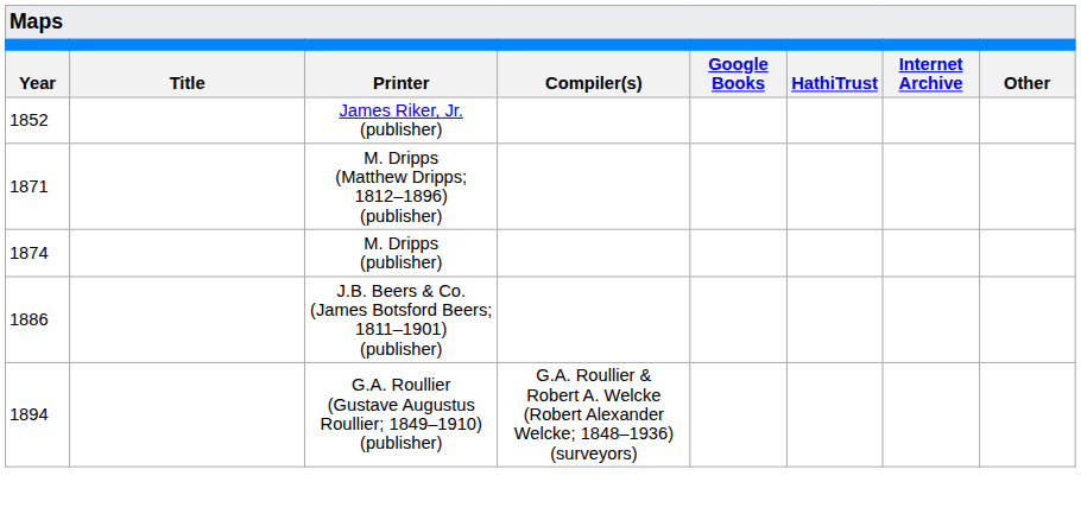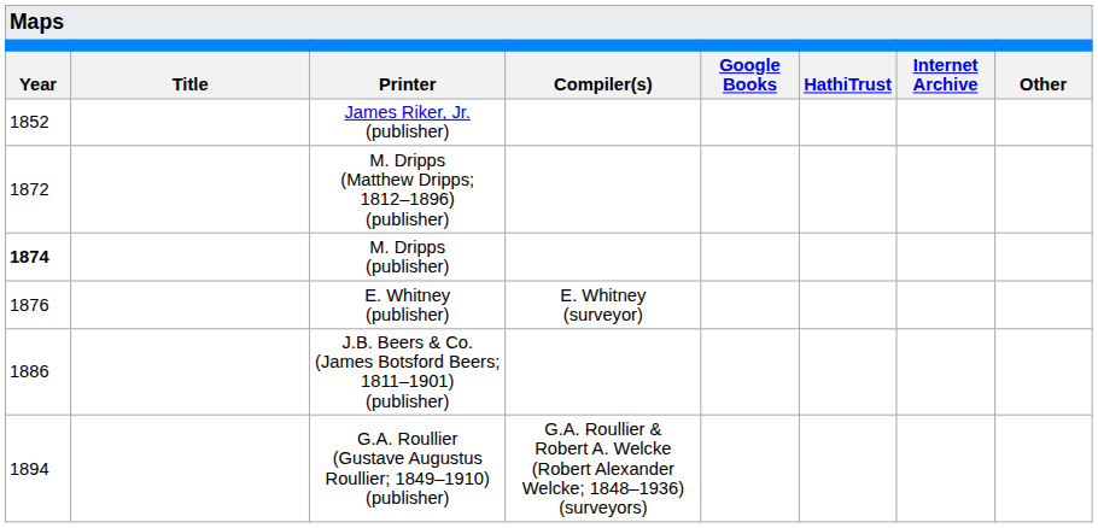M. Dripps (Matthew Dripps; 1812–1896) (publisher) | Year: 1871 -> 1872
M. Dripps (publisher) | Year: normal -> bold
+ row: 1876 | E. Whitney (publisher) | E. Whitney (surveyor)
